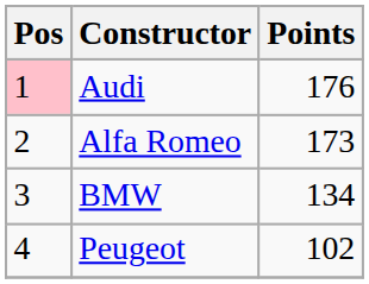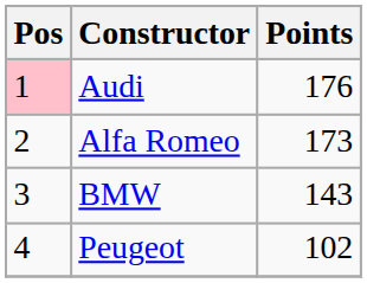BMW | Points: 134 -> 143
